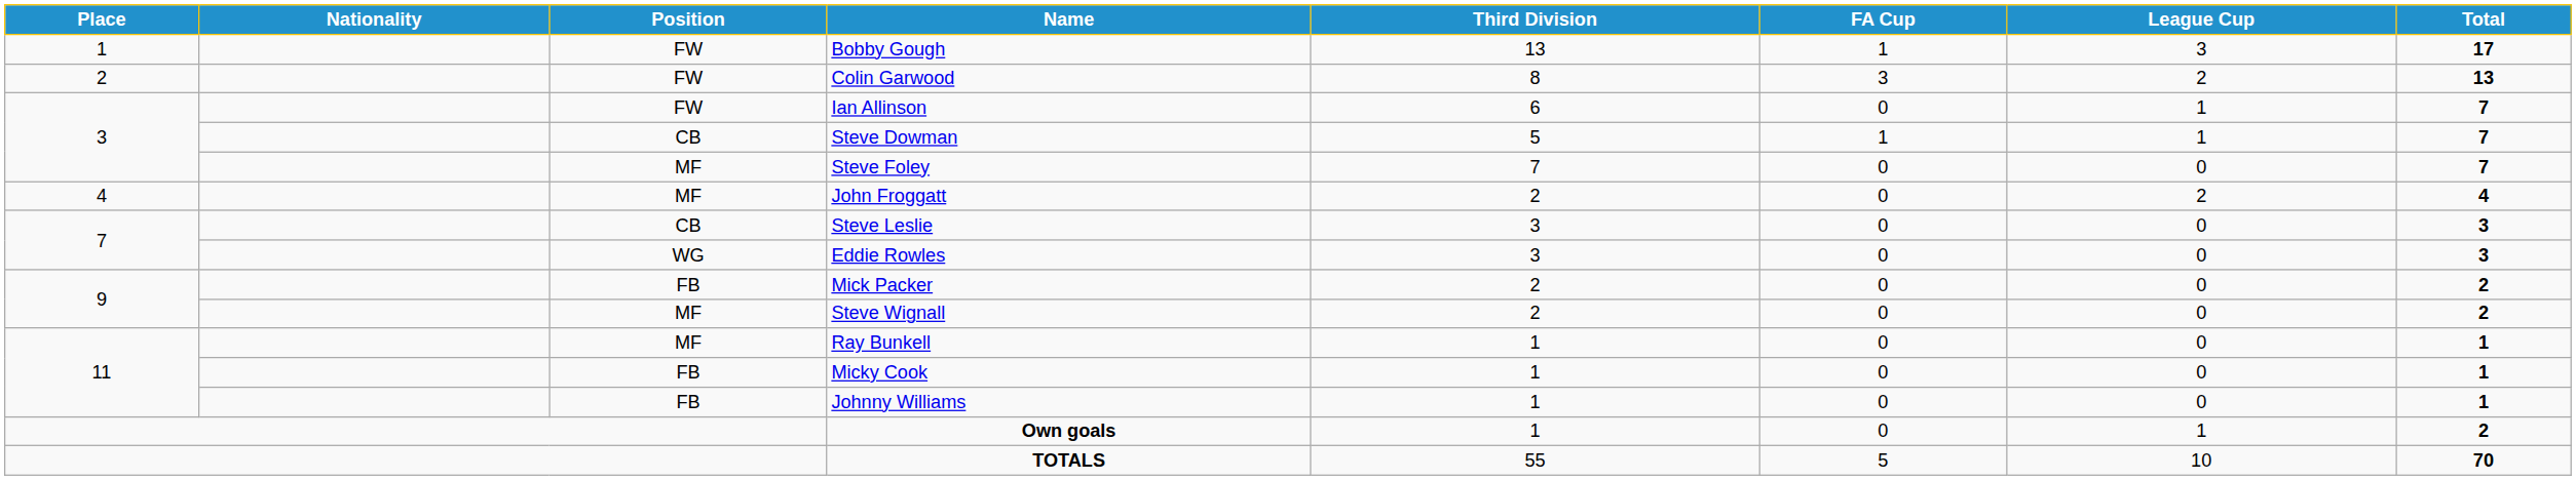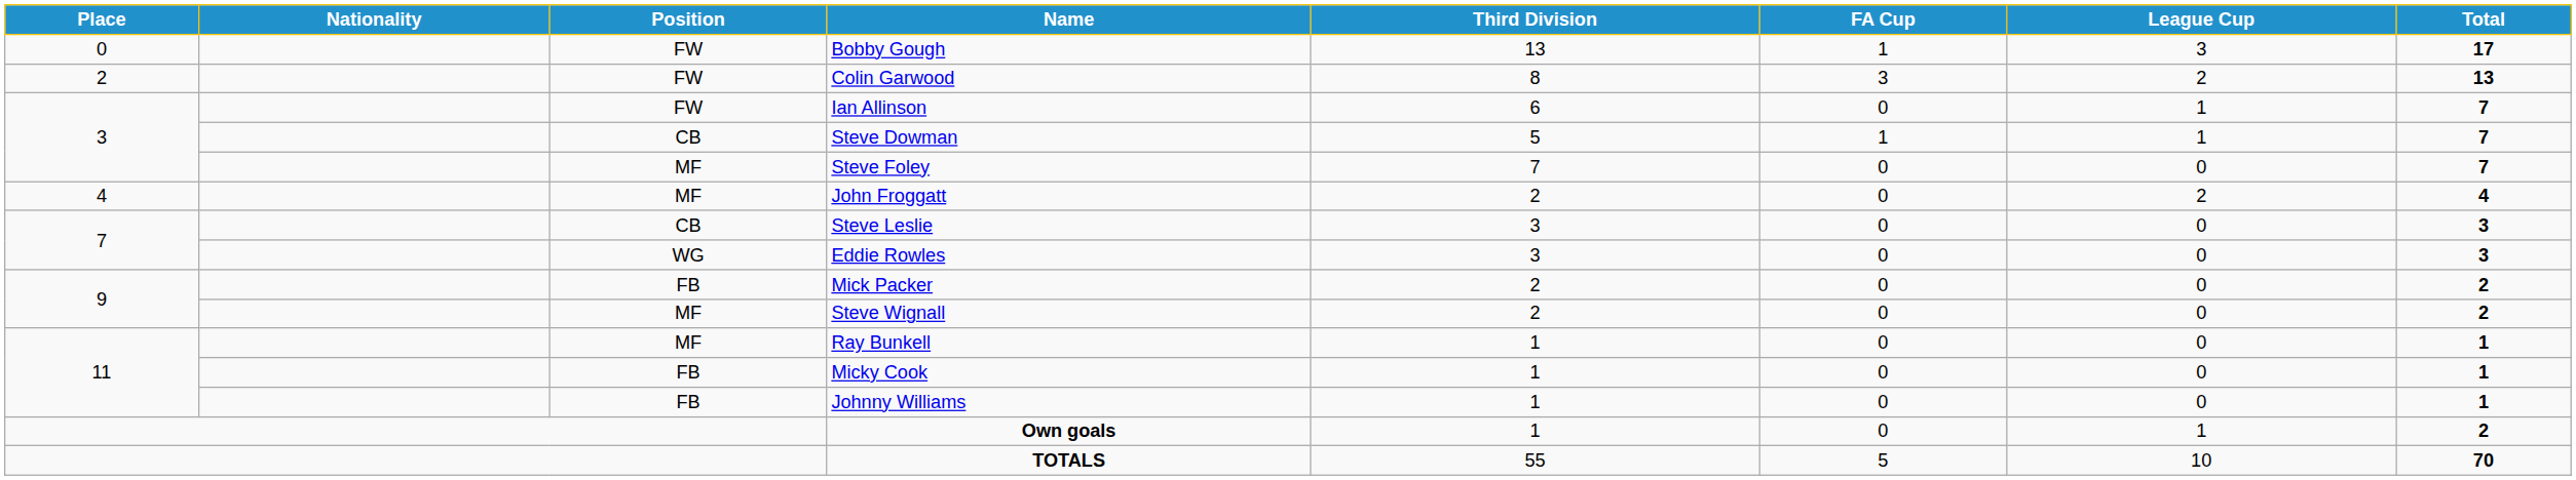Bobby Gough | Place: 1 -> 0
